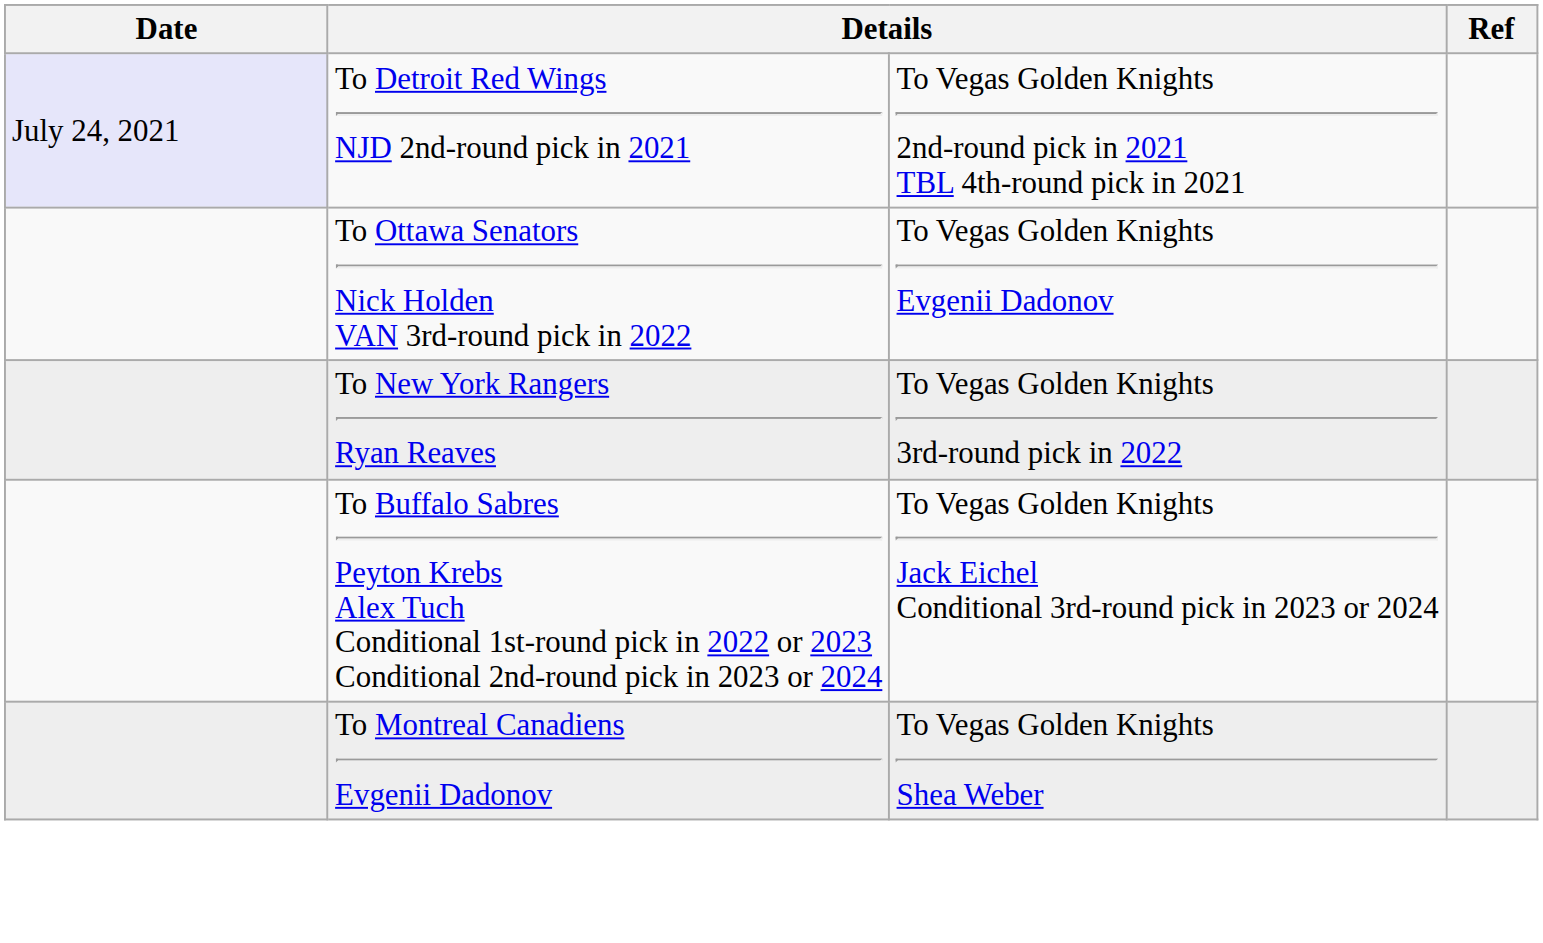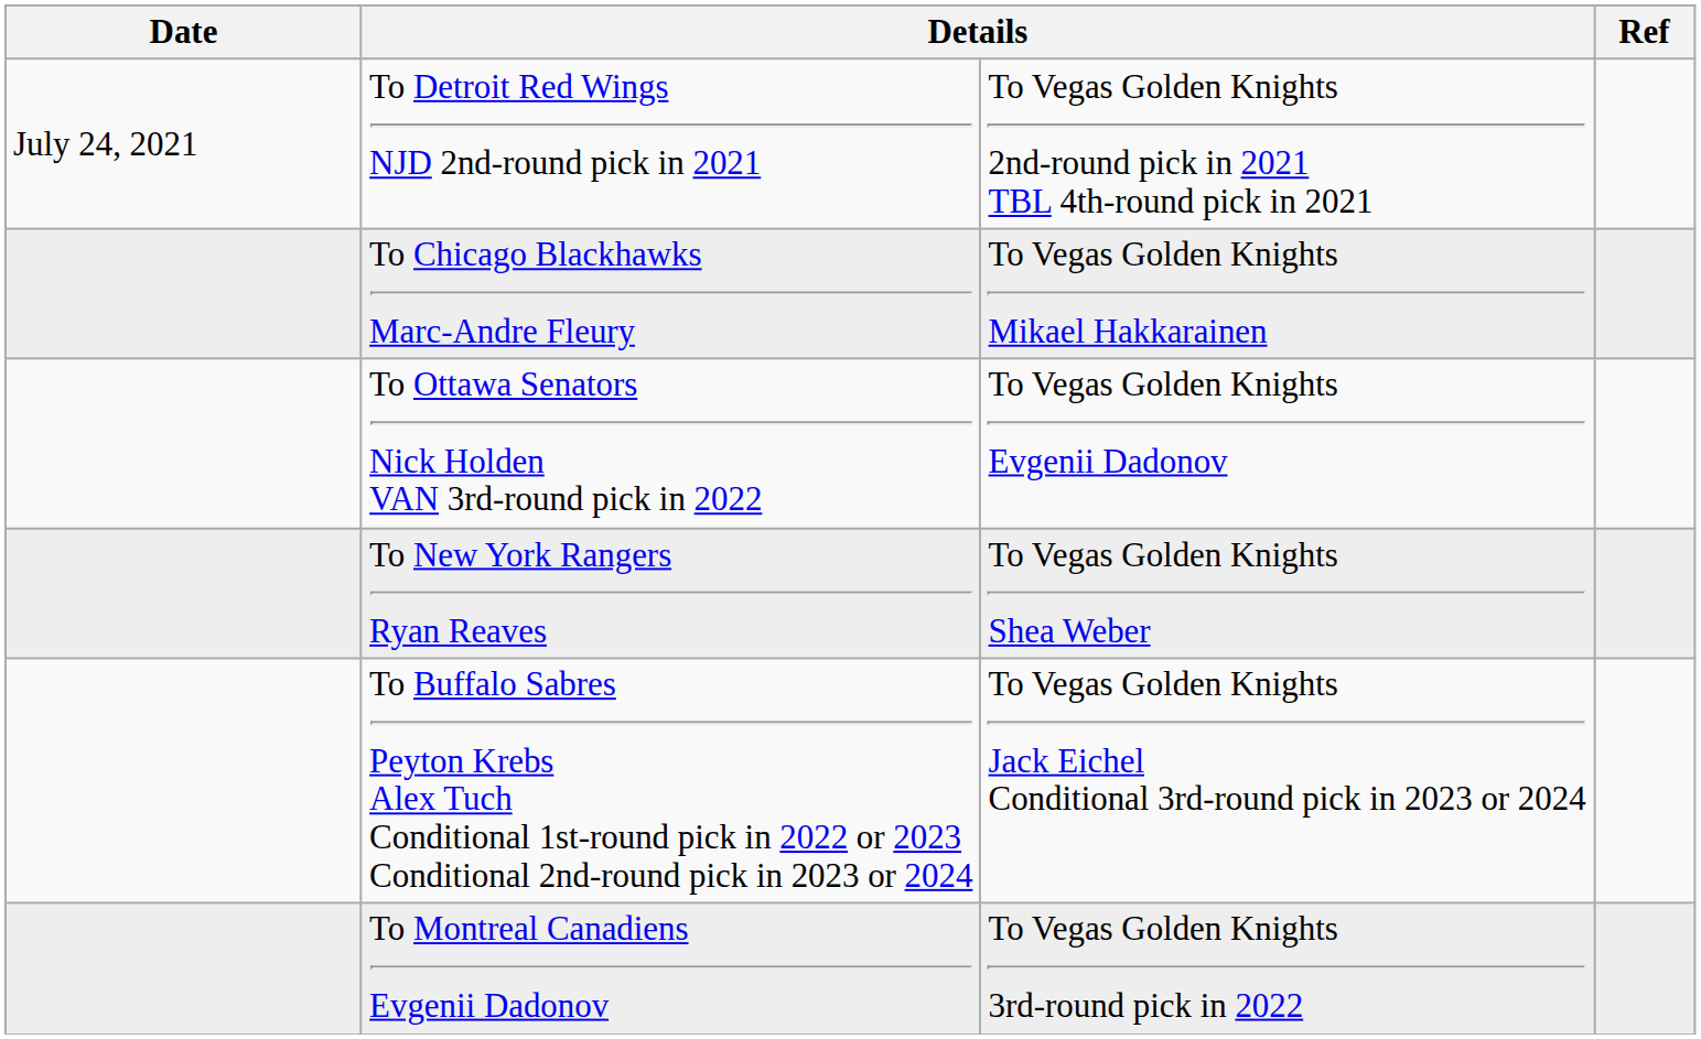To Detroit Red Wings NJD 2nd-round pick in 2021 | Date: lavender background -> no background
+ row: To Chicago Blackhawks Marc-Andre Fleury | To Vegas Golden Knights Mikael Hakkarainen
To New York Rangers Ryan Reaves | column 3: To Vegas Golden Knights 3rd-round pick in 2022 -> To Vegas Golden Knights Shea Weber
To Montreal Canadiens Evgenii Dadonov | column 3: To Vegas Golden Knights Shea Weber -> To Vegas Golden Knights 3rd-round pick in 2022
